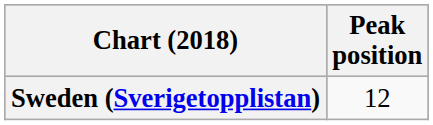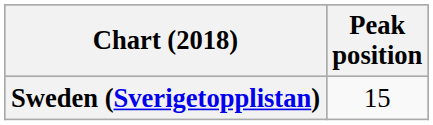Sweden (Sverigetopplistan) | Peak position: 12 -> 15
